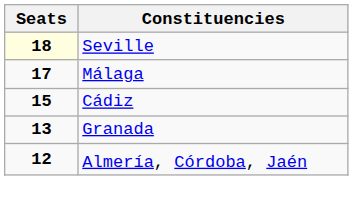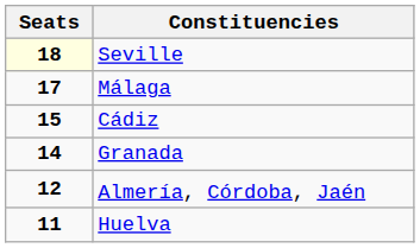Granada | Seats: 13 -> 14
+ row: 11 | Huelva
